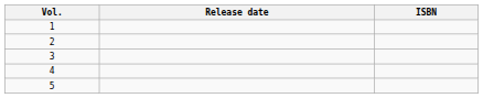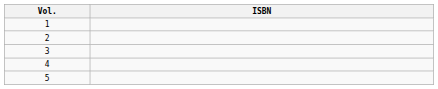- column: Release date
